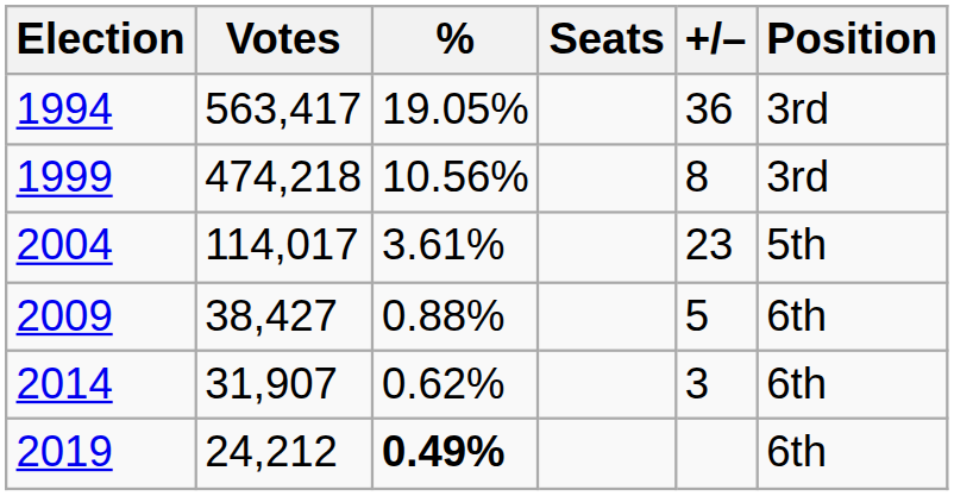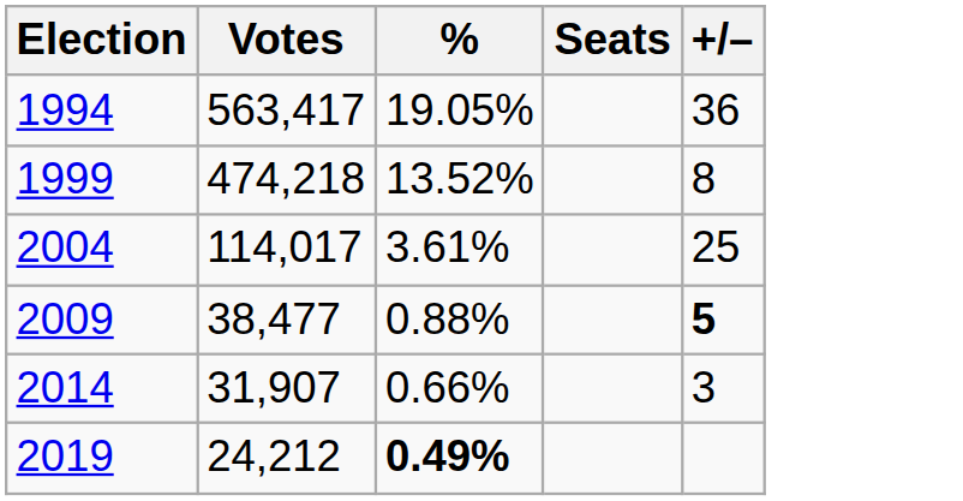- column: Position | 3rd | 3rd | 5th | 6th | 6th | 6th
1999 | %: 10.56% -> 13.52%
2004 | +/–: 23 -> 25
2009 | Votes: 38,427 -> 38,477
2009 | +/–: normal -> bold
2014 | %: 0.62% -> 0.66%
